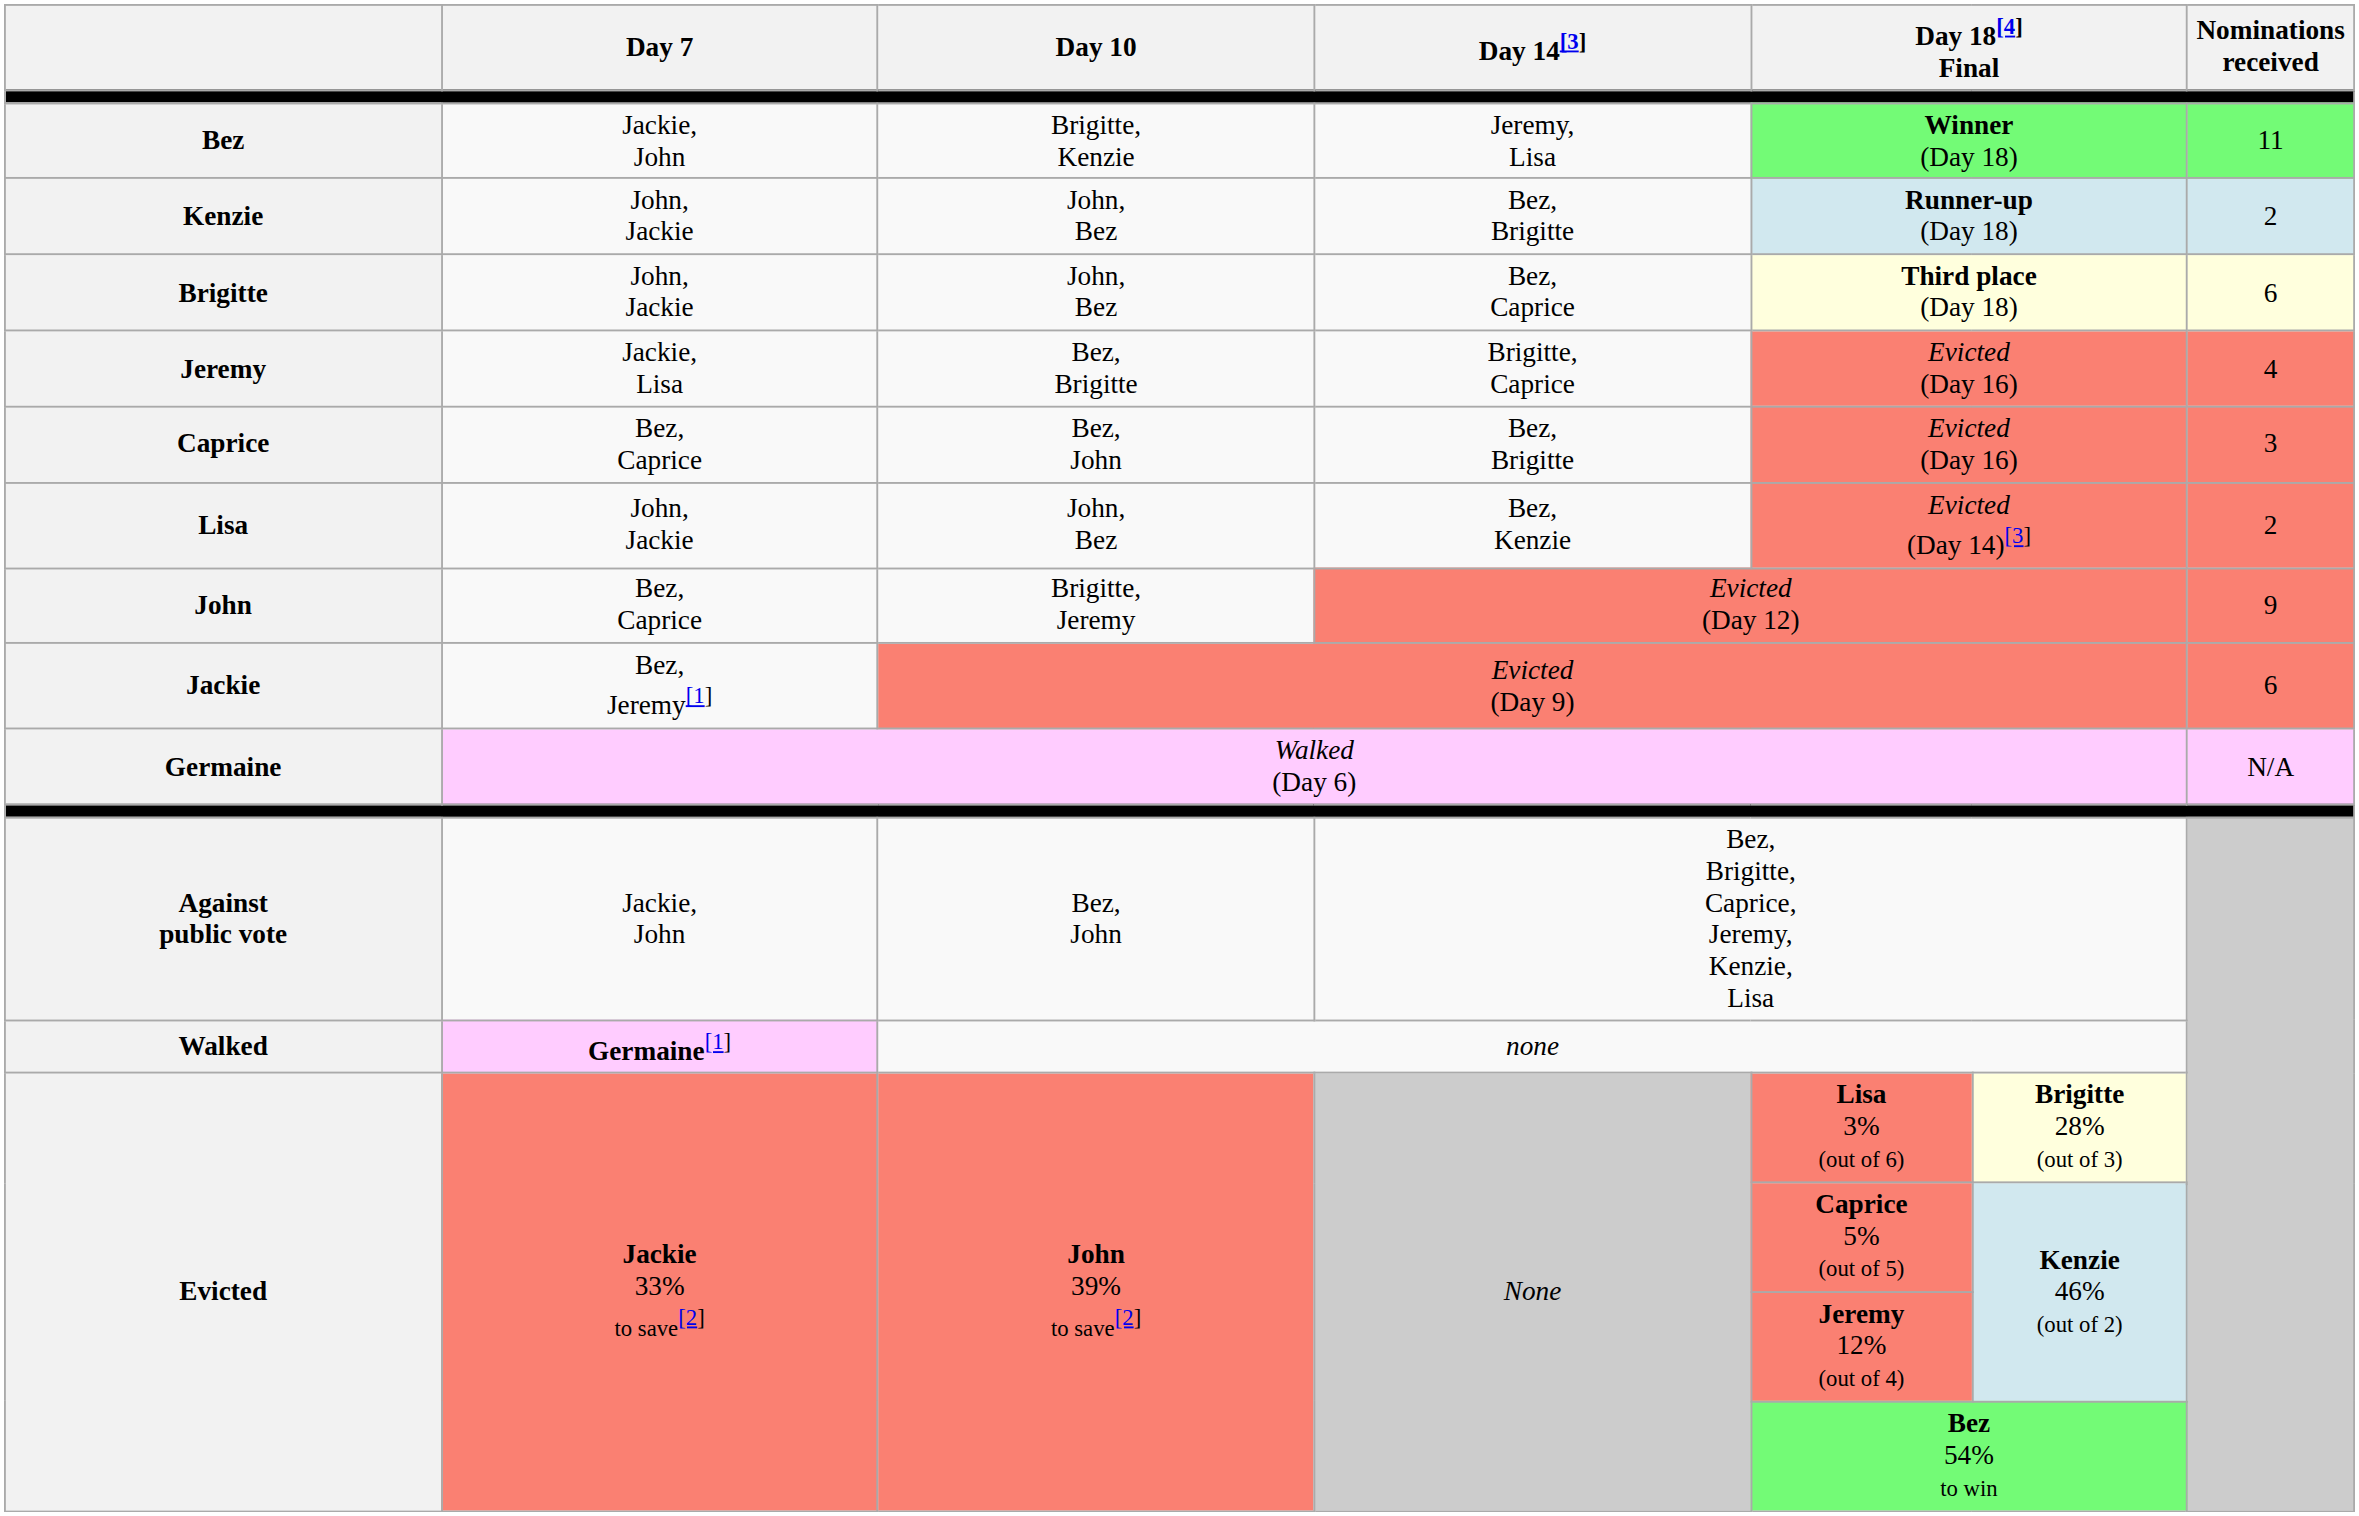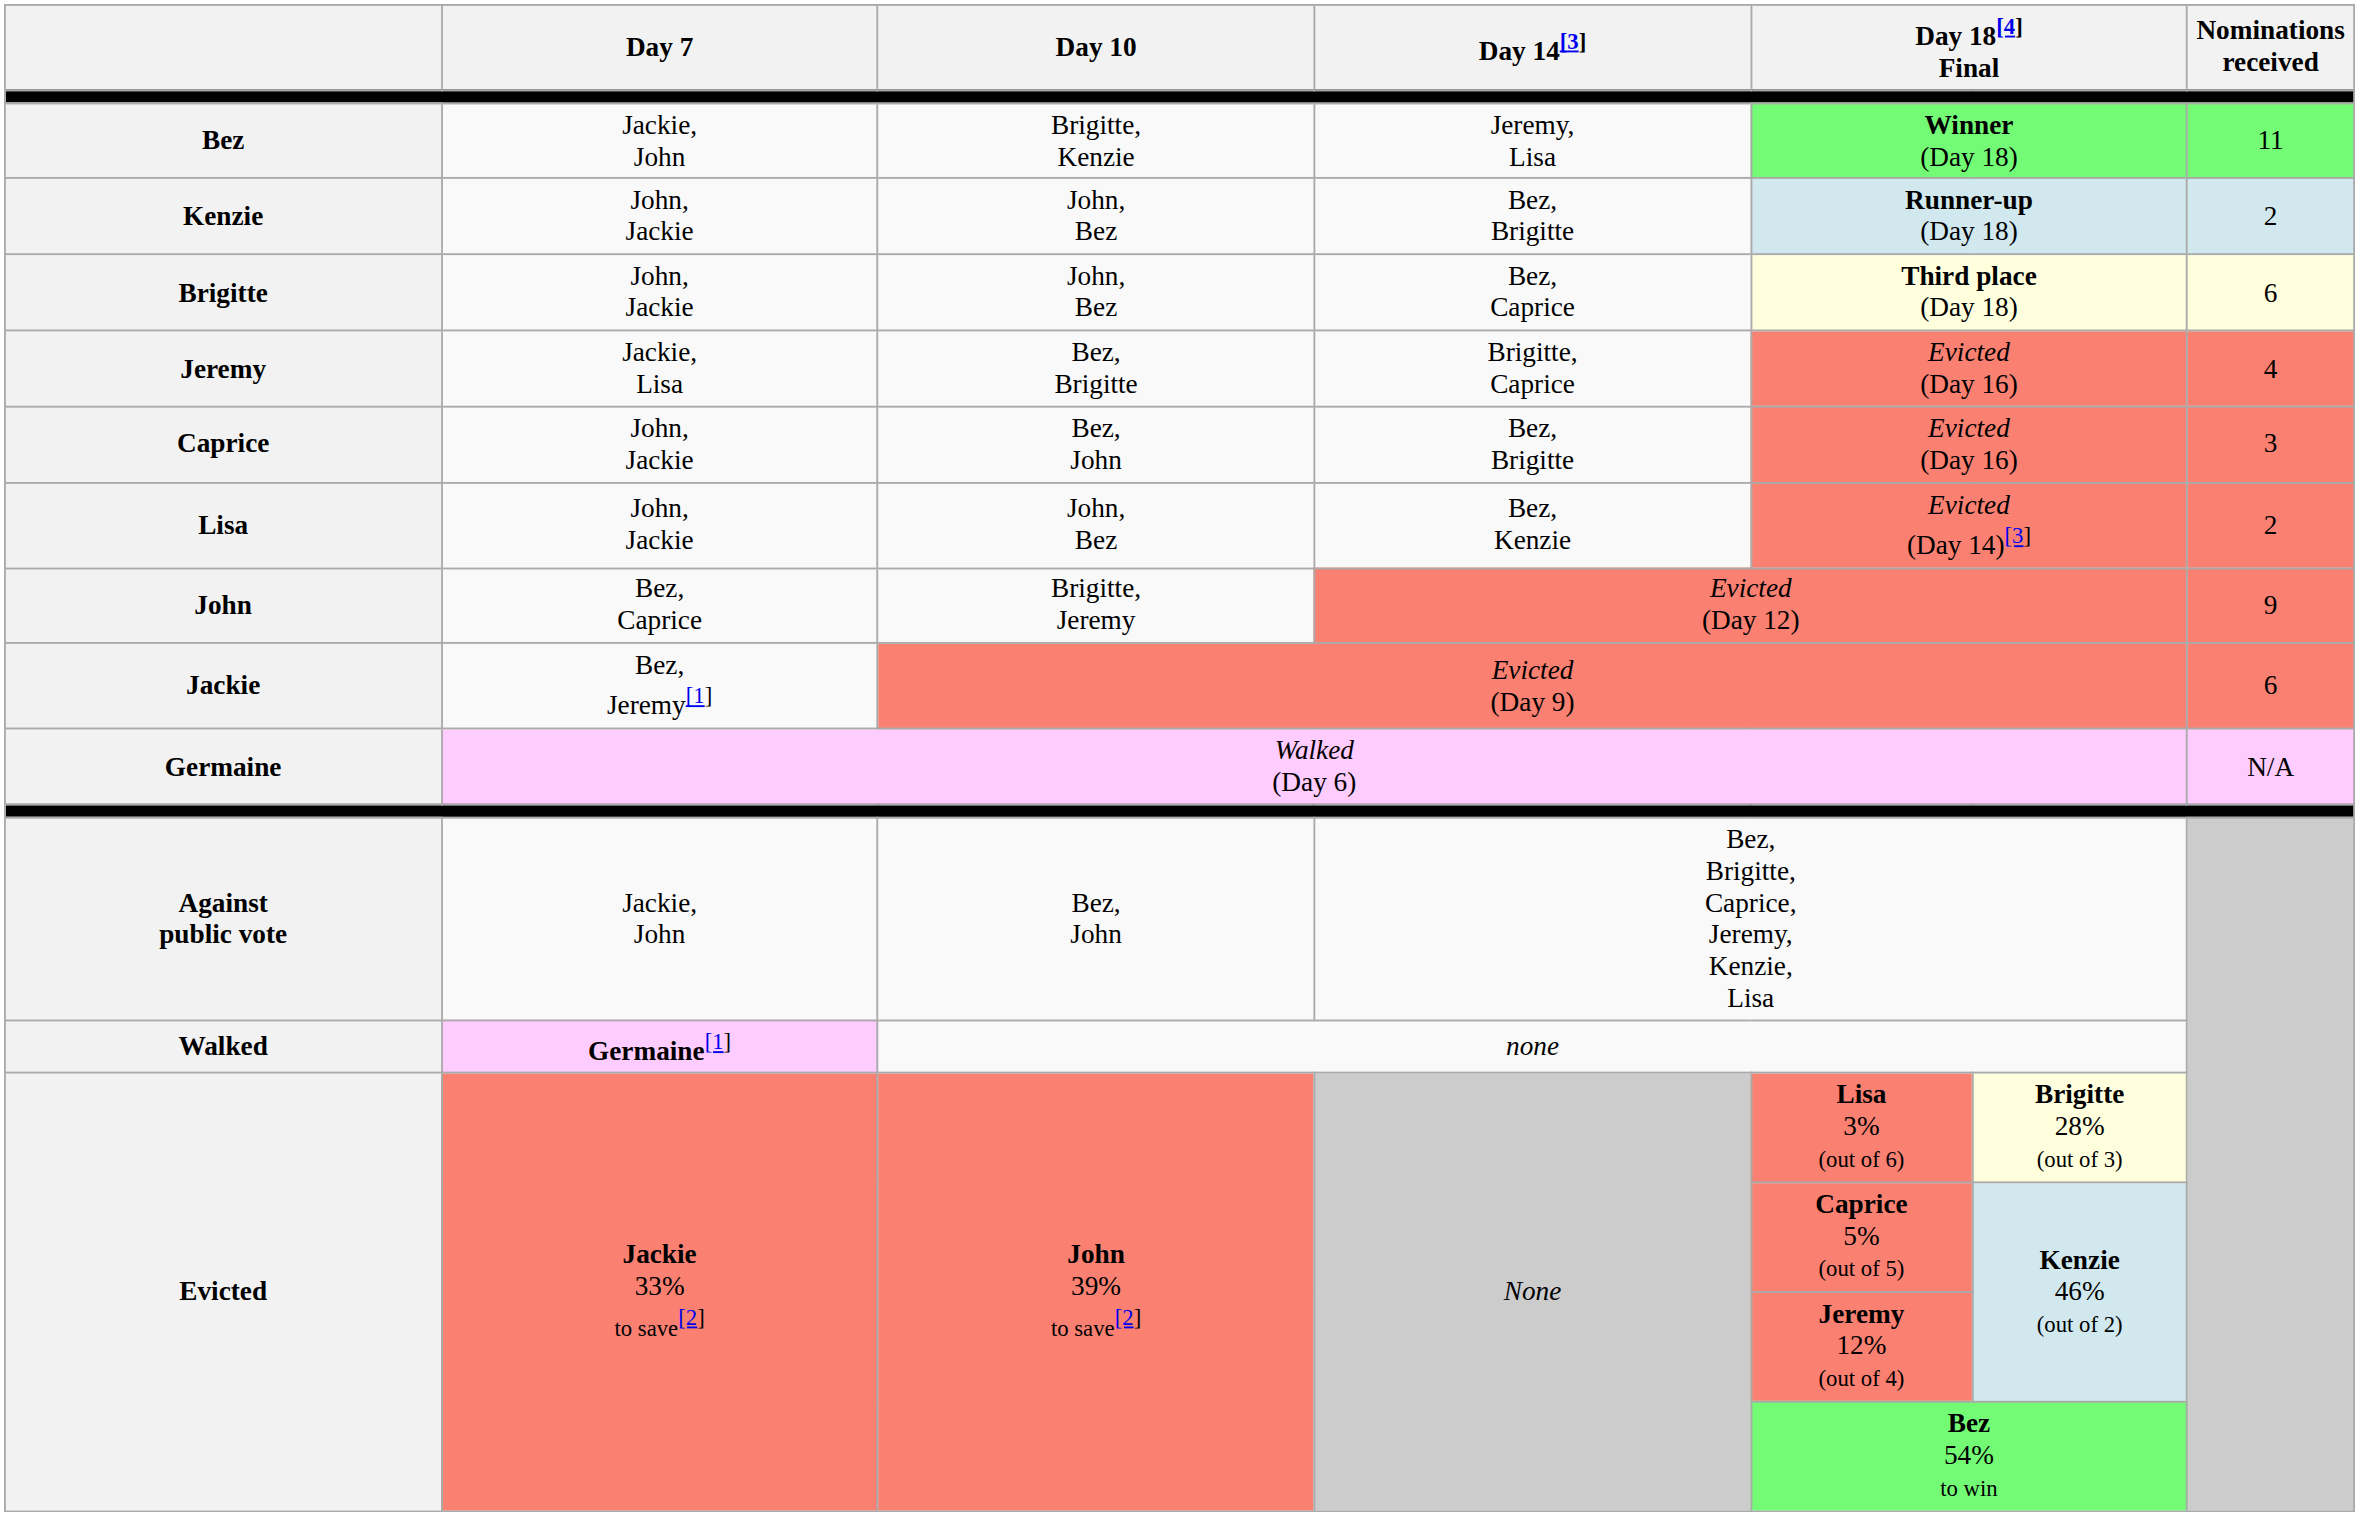Caprice | Day 7: Bez, Caprice -> John, Jackie
